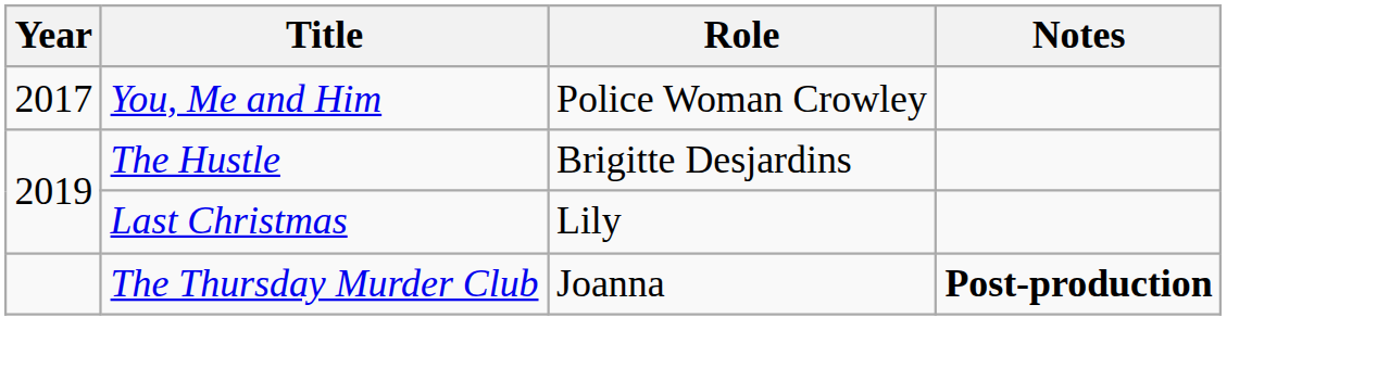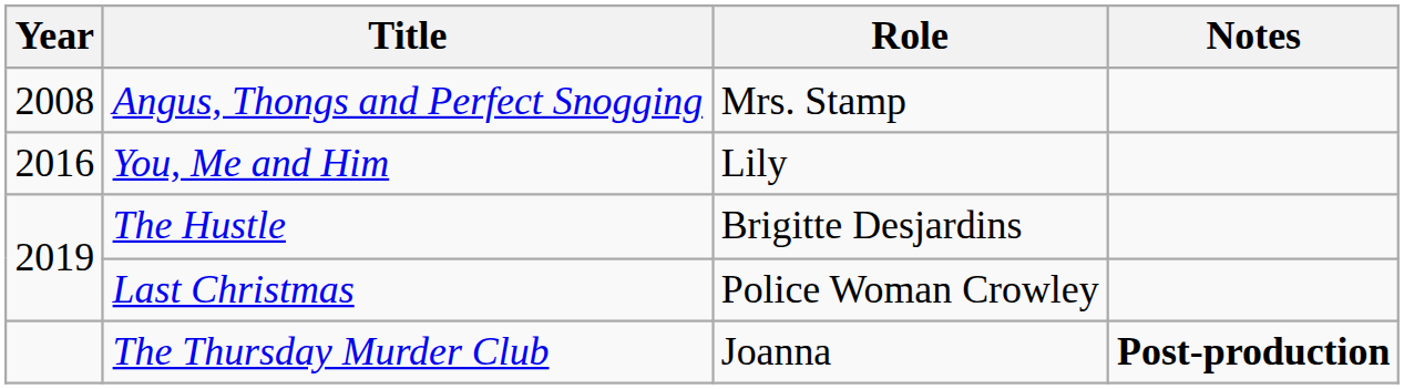+ row: 2008 | Angus, Thongs and Perfect Snogging | Mrs. Stamp
You, Me and Him | Year: 2017 -> 2016
You, Me and Him | Role: Police Woman Crowley -> Lily
Last Christmas | Role: Lily -> Police Woman Crowley
